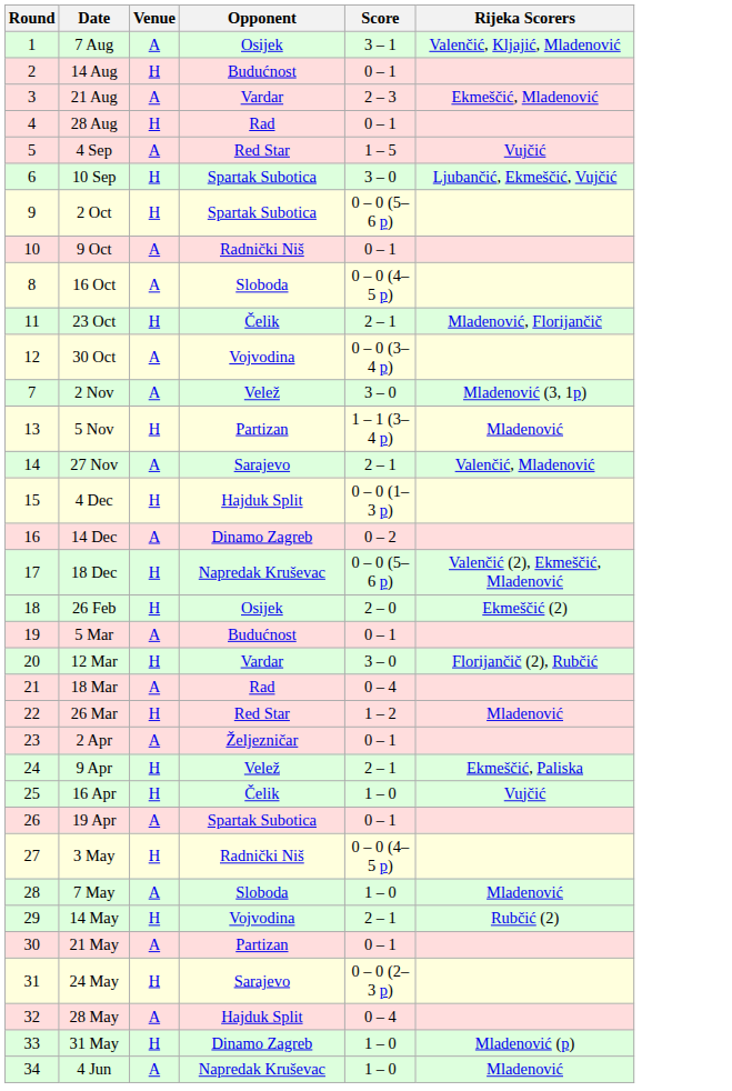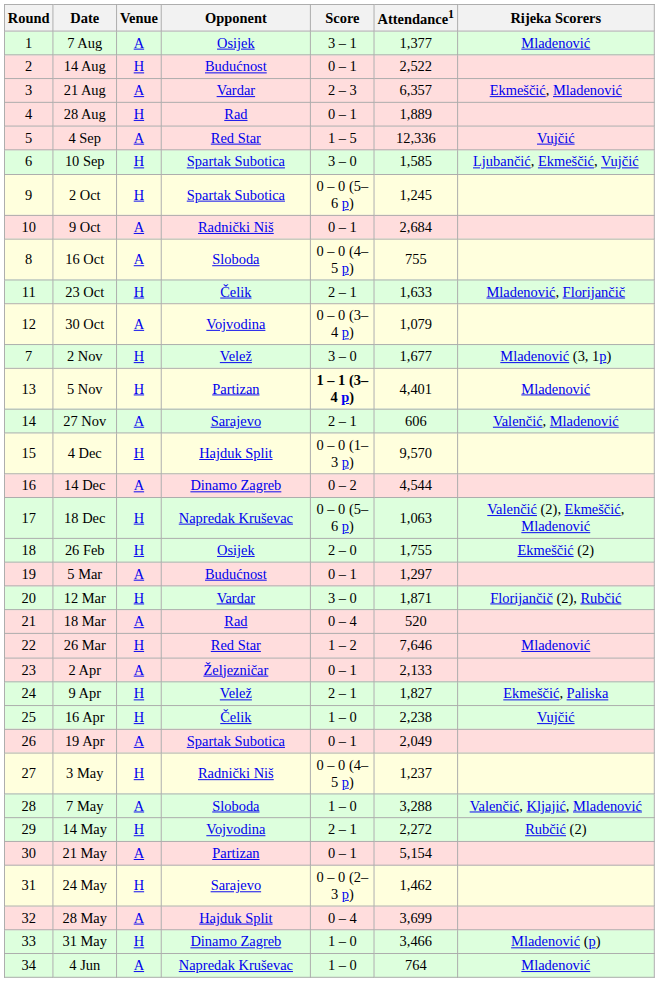+ column: Attendance1 | 1,377 | 2,522 | 6,357 | 1,889 | 12,336 | 1,585 | 1,245 | 2,684 | 755 | 1,633 | 1,079 | 1,677 | 4,401 | 606 | 9,570 | 4,544 | 1,063 | 1,755 | 1,297 | 1,871 | 520 | 7,646 | 2,133 | 1,827 | 2,238 | 2,049 | 1,237 | 3,288 | 2,272 | 5,154 | 1,462 | 3,699 | 3,466 | 764
7 Aug | Rijeka Scorers: Valenčić, Kljajić, Mladenović -> Mladenović
2 Nov | Venue: A -> H
5 Nov | Score: normal -> bold
7 May | Rijeka Scorers: Mladenović -> Valenčić, Kljajić, Mladenović
